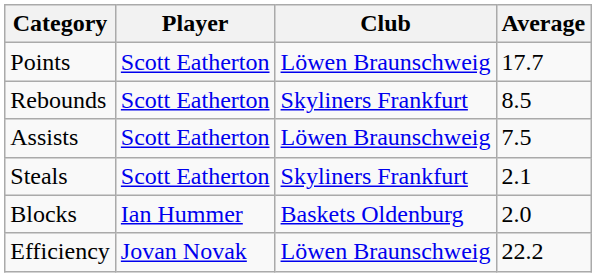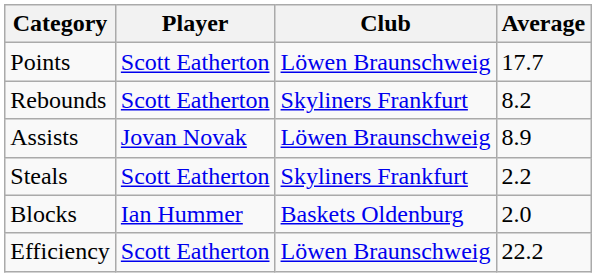Rebounds | Average: 8.5 -> 8.2
Assists | Player: Scott Eatherton -> Jovan Novak
Assists | Average: 7.5 -> 8.9
Steals | Average: 2.1 -> 2.2
Efficiency | Player: Jovan Novak -> Scott Eatherton
